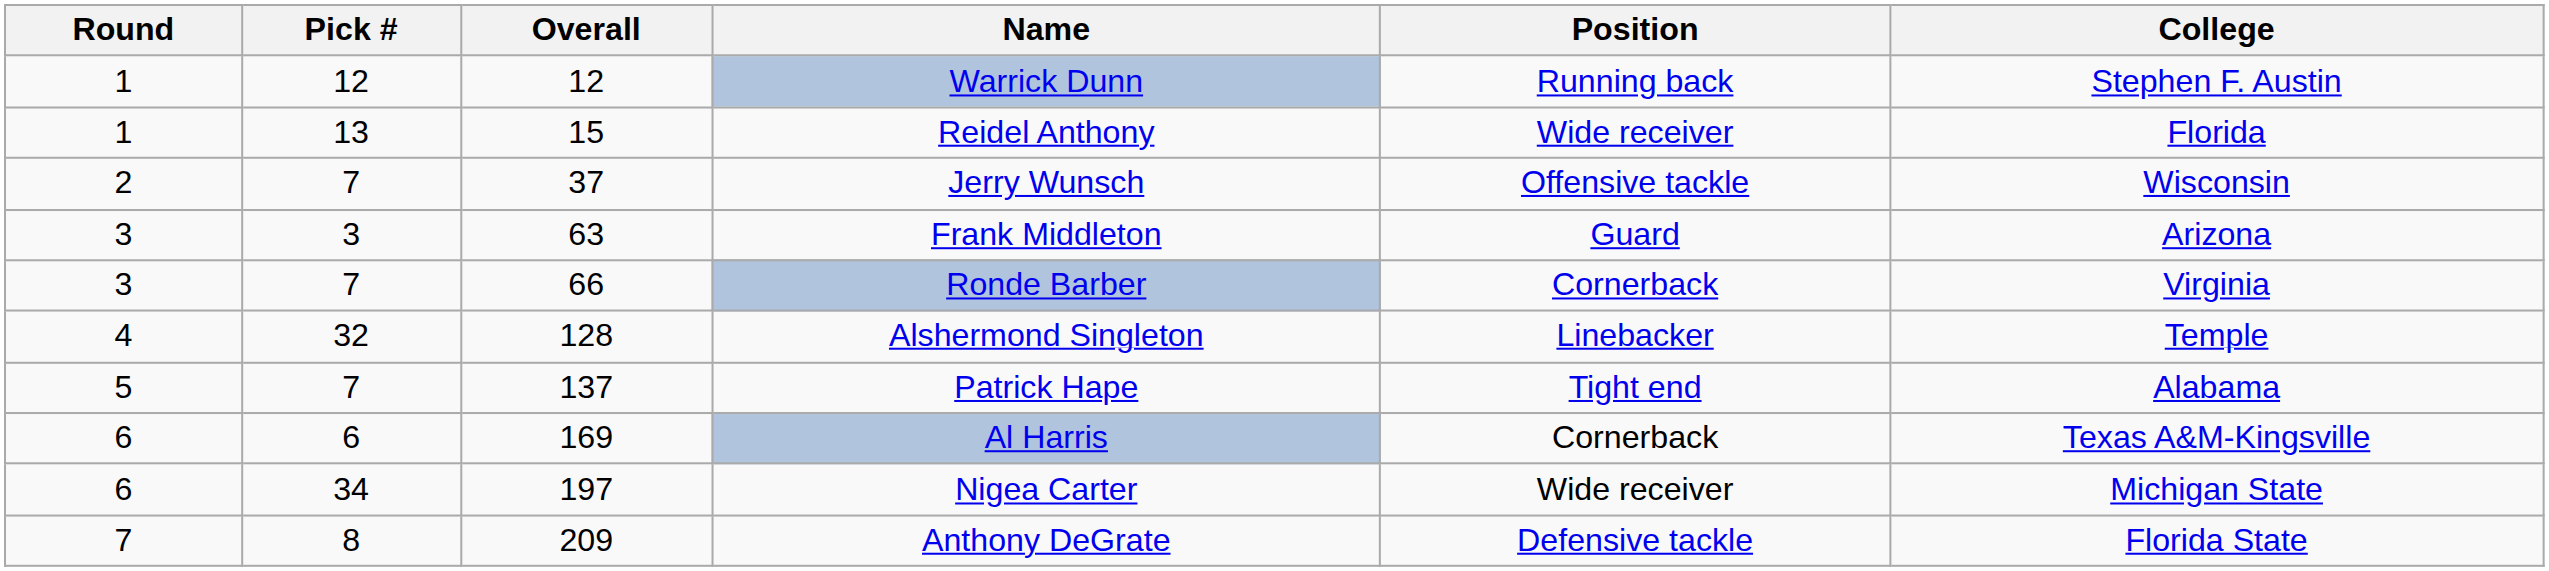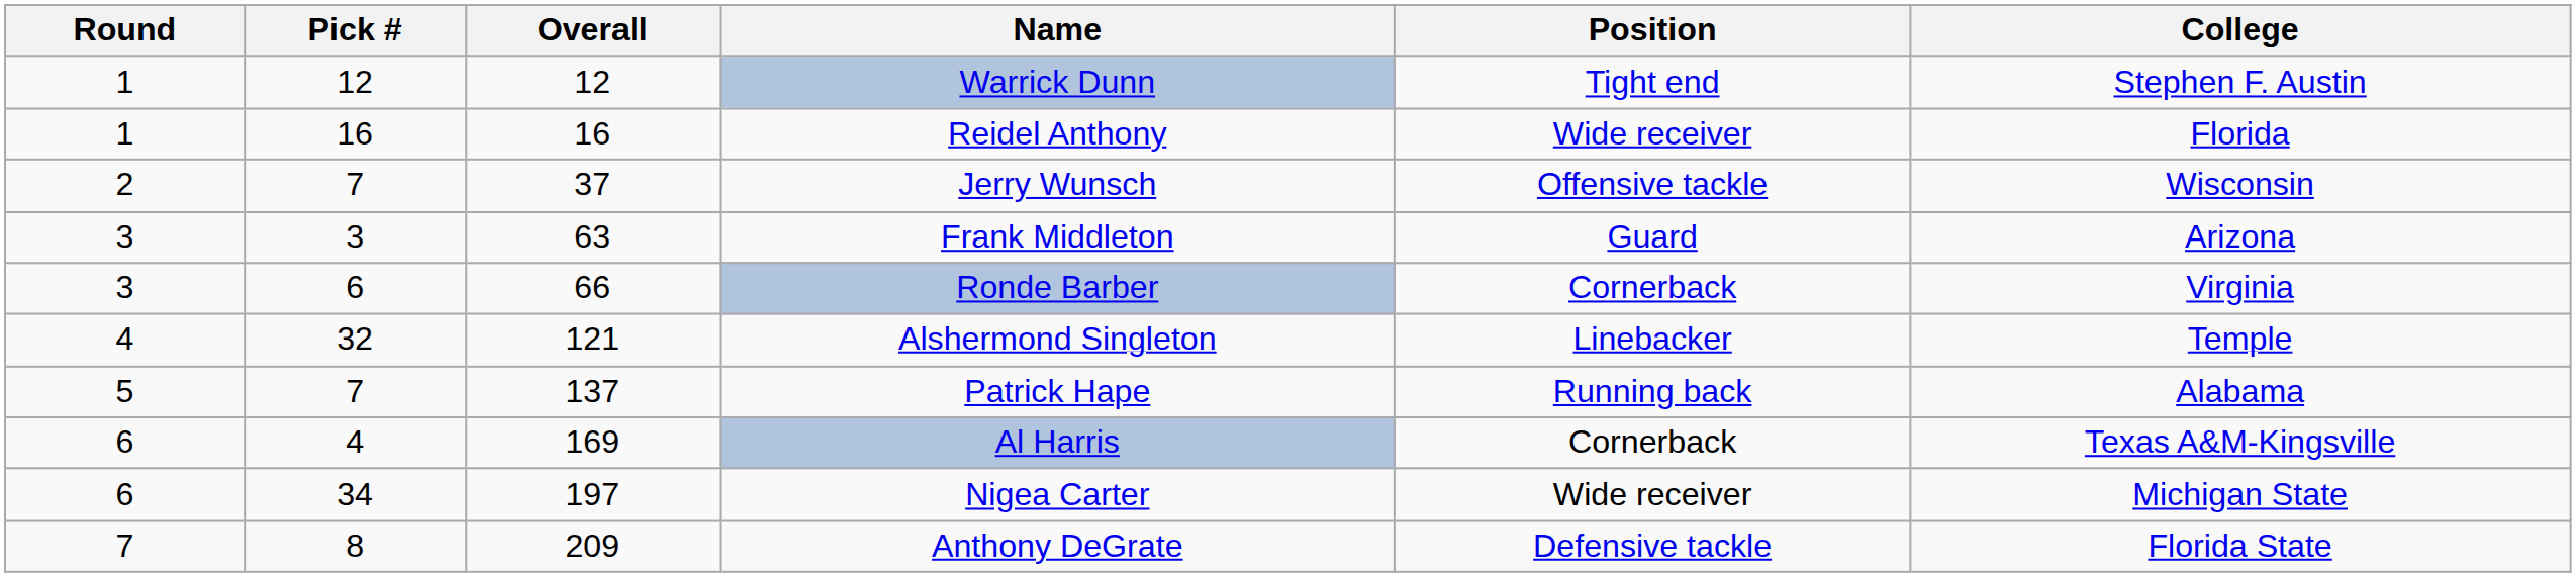Warrick Dunn | Position: Running back -> Tight end
Reidel Anthony | Pick #: 13 -> 16
Reidel Anthony | Overall: 15 -> 16
Ronde Barber | Pick #: 7 -> 6
Alshermond Singleton | Overall: 128 -> 121
Patrick Hape | Position: Tight end -> Running back
Al Harris | Pick #: 6 -> 4
